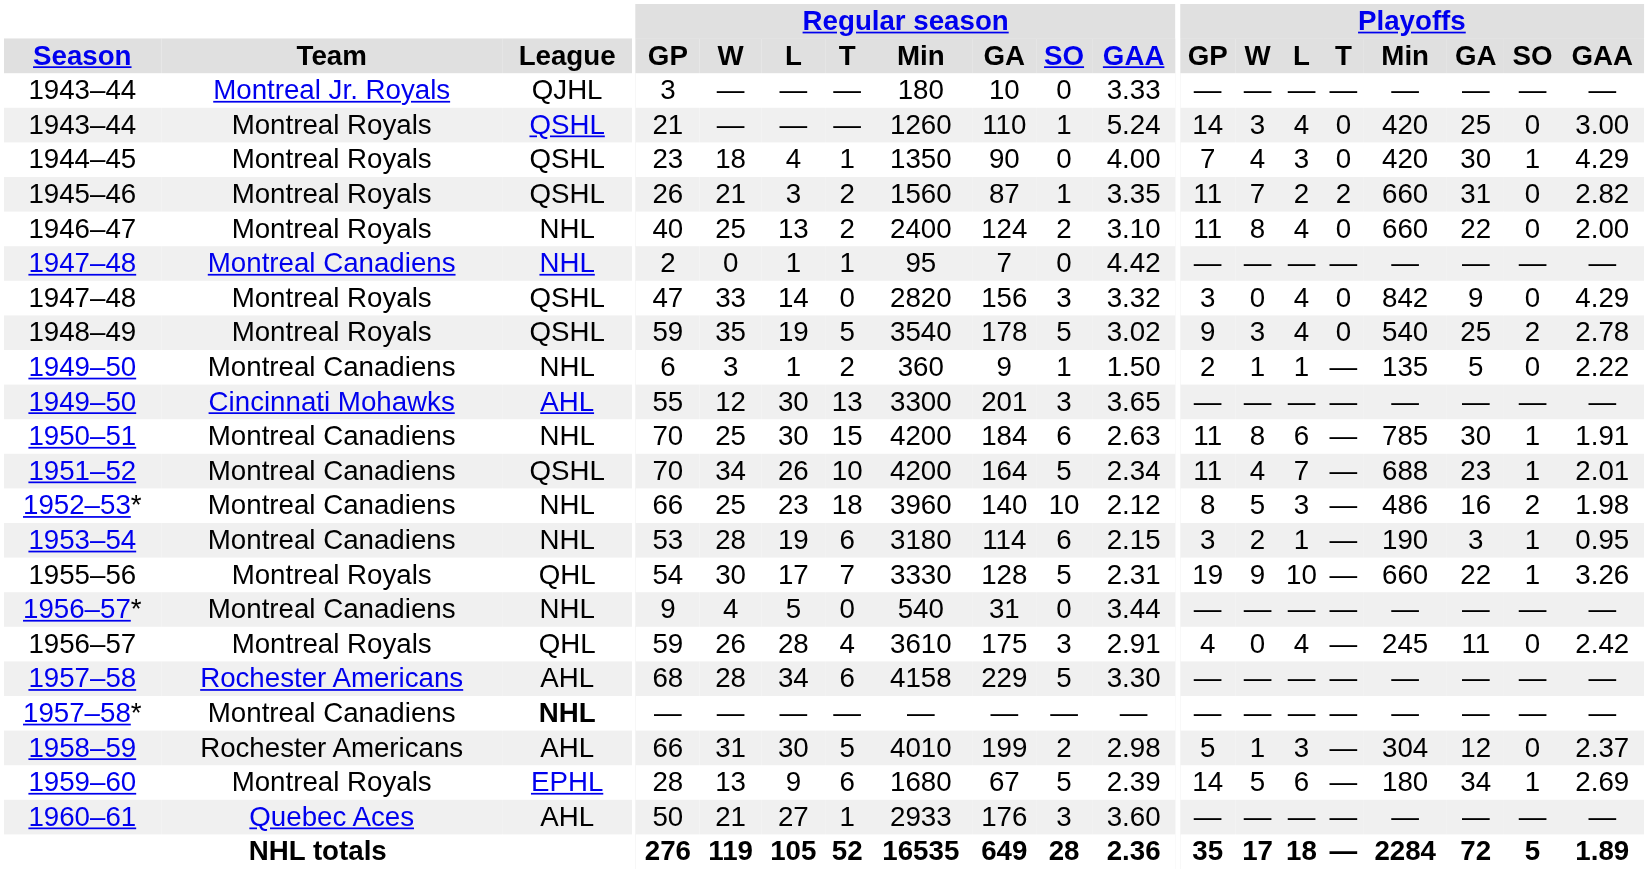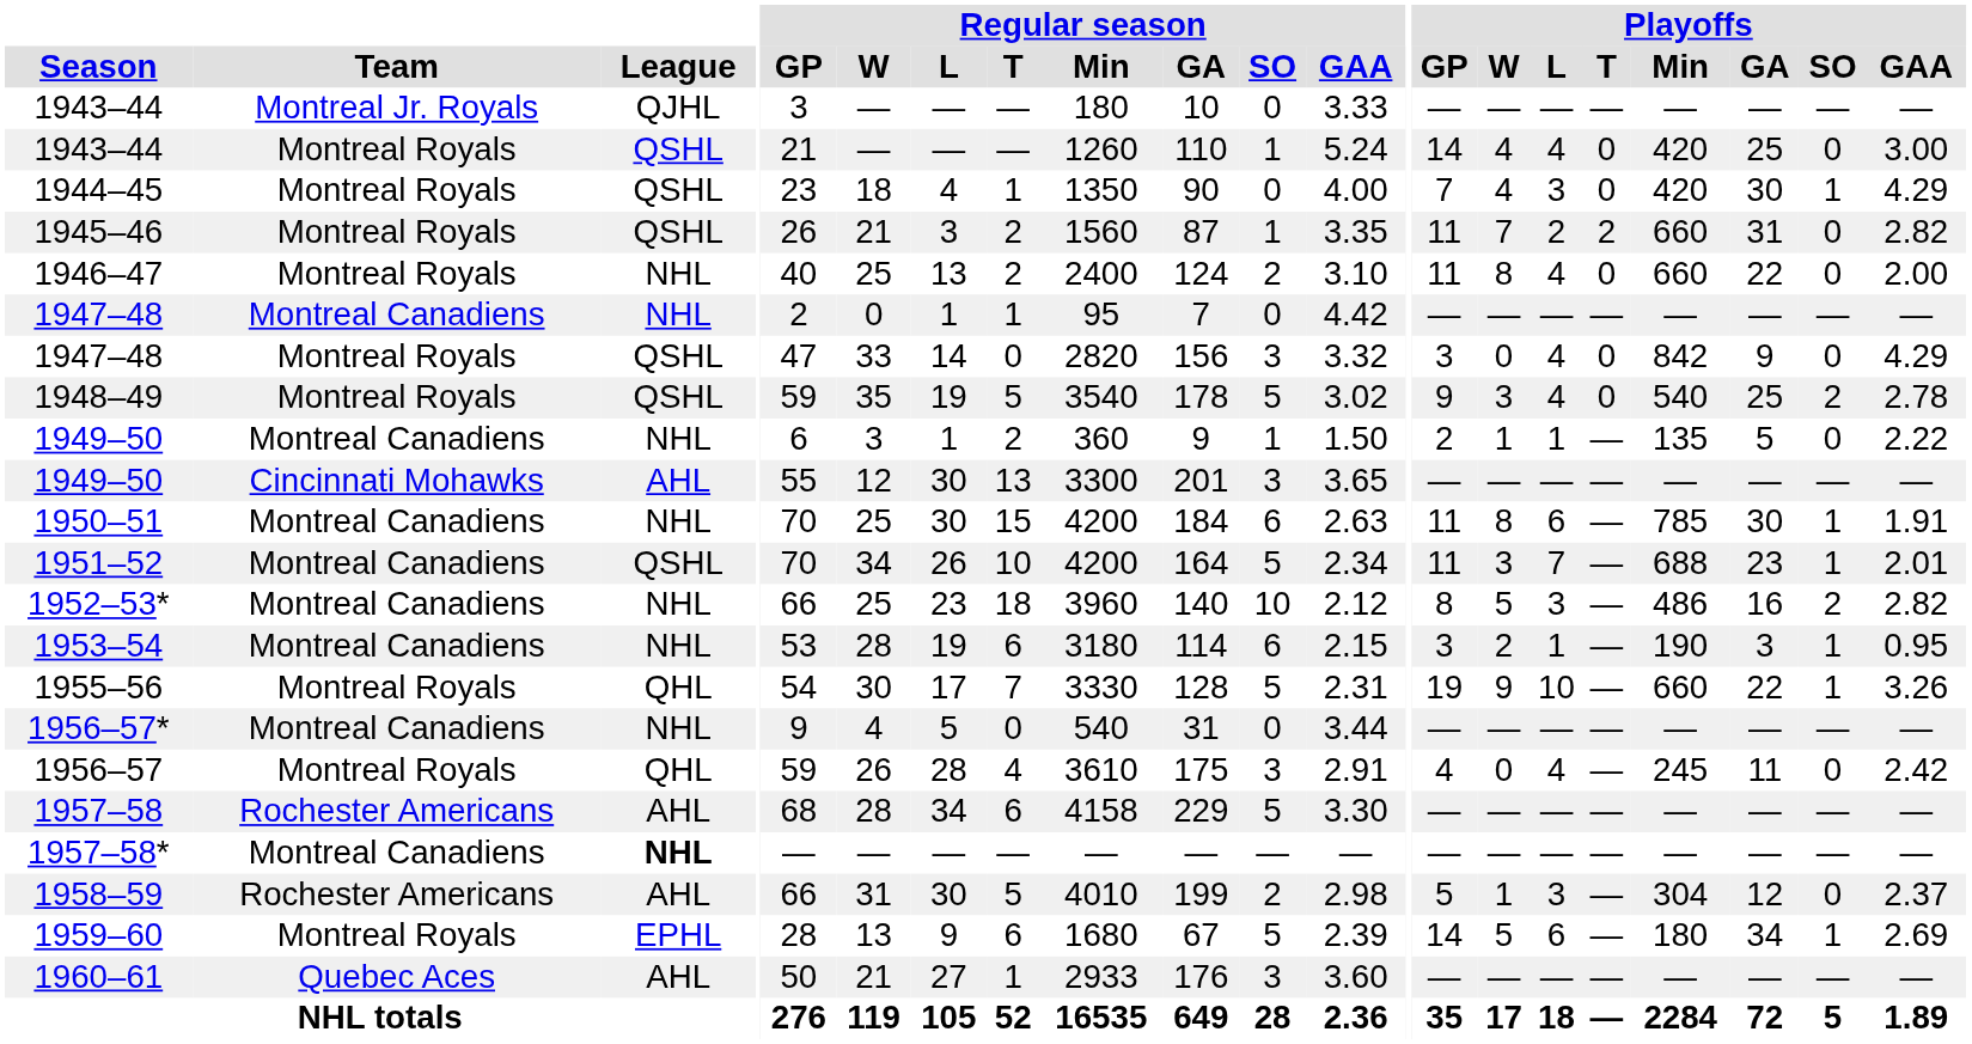1943–44 / Montreal Royals | Playoffs / W: 3 -> 4
1951–52 | Playoffs / W: 4 -> 3
1952–53* | Playoffs / GAA: 1.98 -> 2.82
